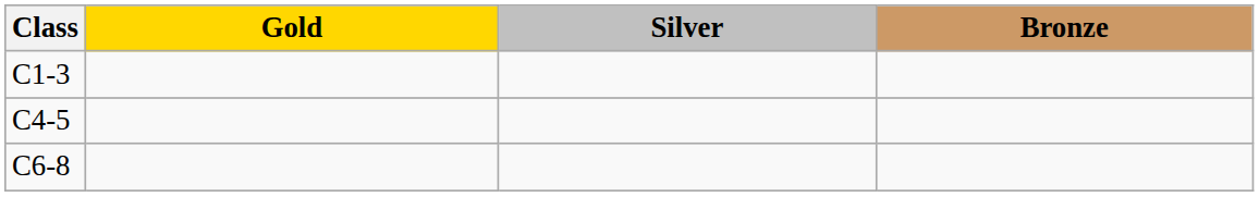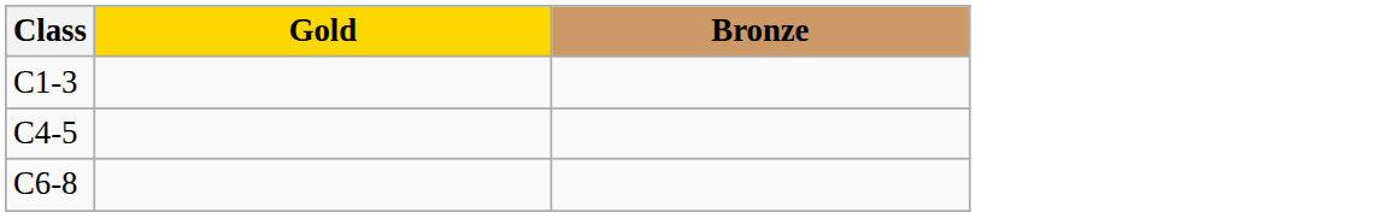- column: Silver
